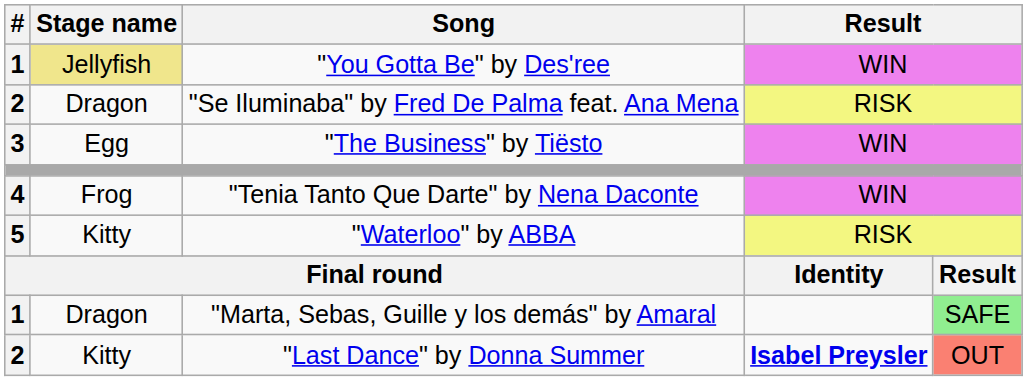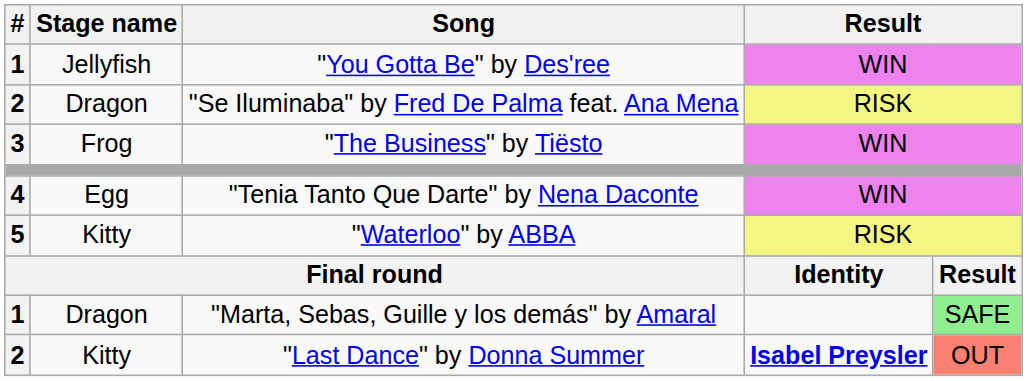"You Gotta Be" by Des'ree | Stage name: khaki background -> no background
"The Business" by Tiësto | Stage name: Egg -> Frog
"Tenia Tanto Que Darte" by Nena Daconte | Stage name: Frog -> Egg
